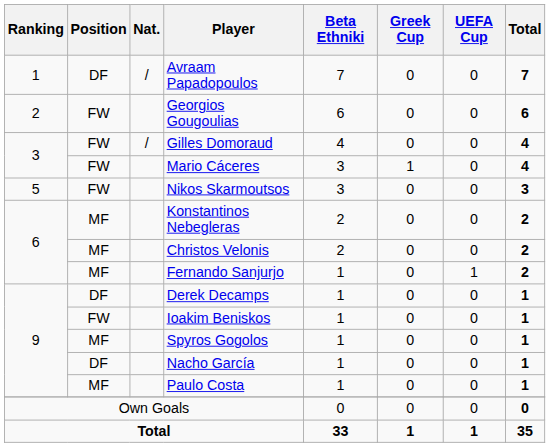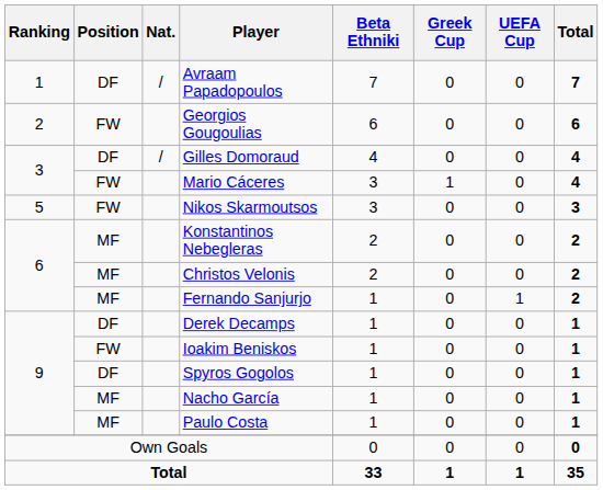Gilles Domoraud | Position: FW -> DF
Spyros Gogolos | Position: MF -> DF
Nacho García | Position: DF -> MF
